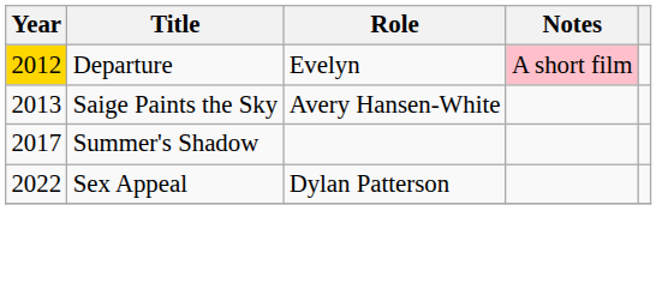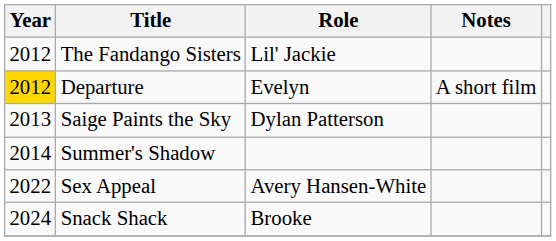+ row: 2012 | The Fandango Sisters | Lil' Jackie
Departure | Notes: pink background -> no background
Saige Paints the Sky | Role: Avery Hansen-White -> Dylan Patterson
Summer's Shadow | Year: 2017 -> 2014
Sex Appeal | Role: Dylan Patterson -> Avery Hansen-White
+ row: 2024 | Snack Shack | Brooke
